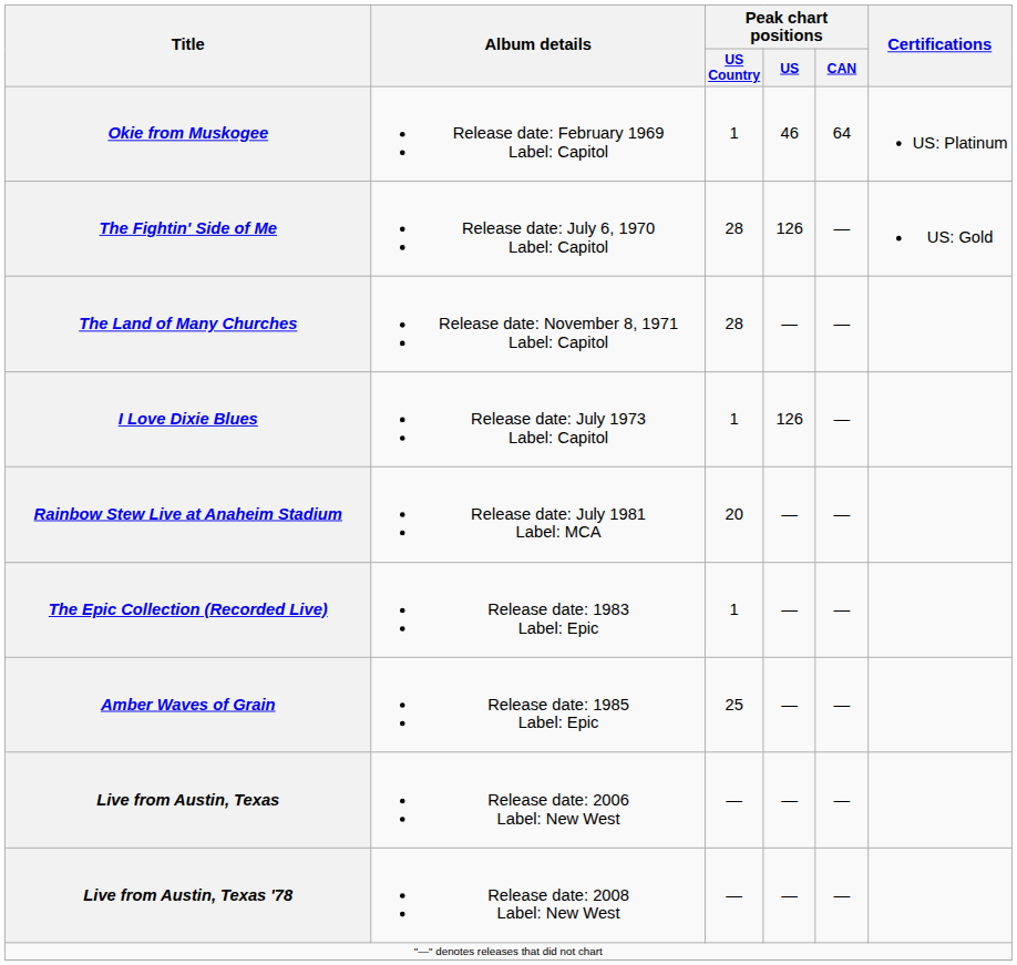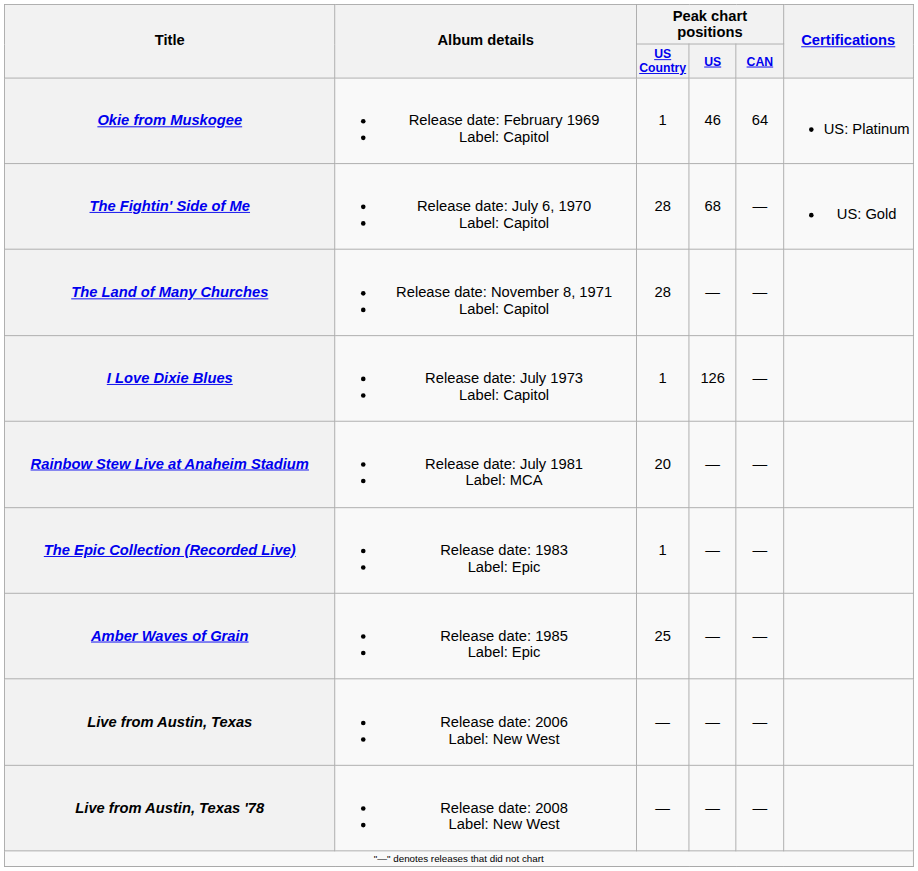The Fightin' Side of Me | Peak chart positions / US: 126 -> 68
